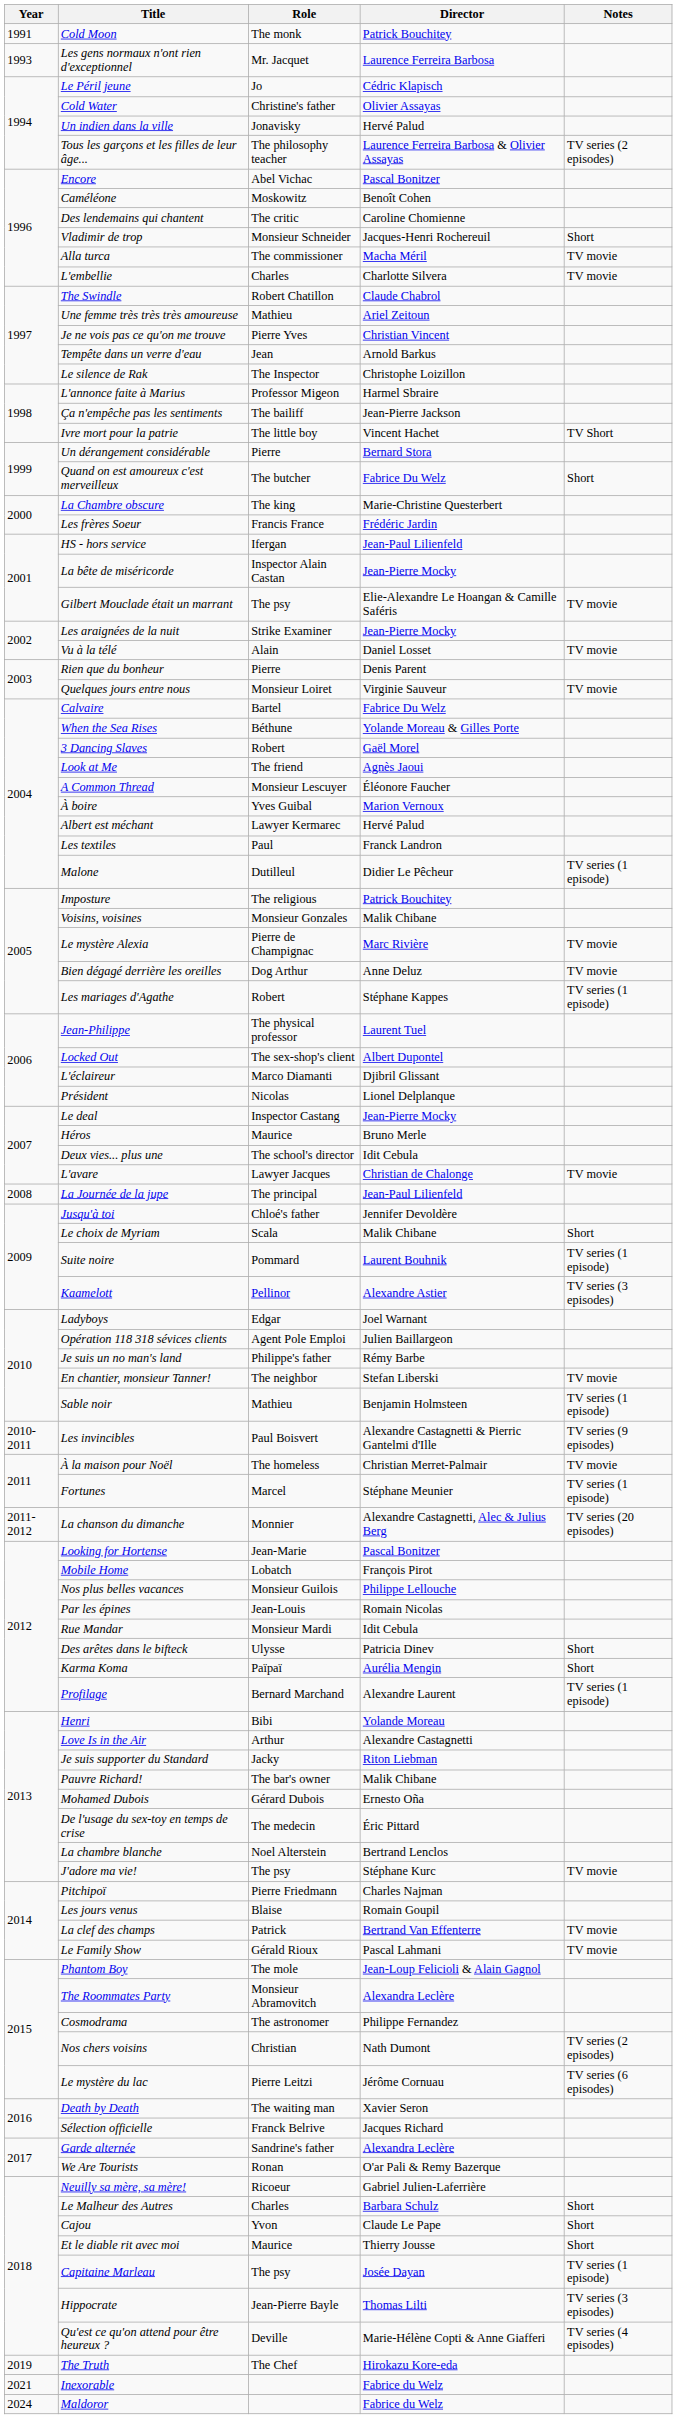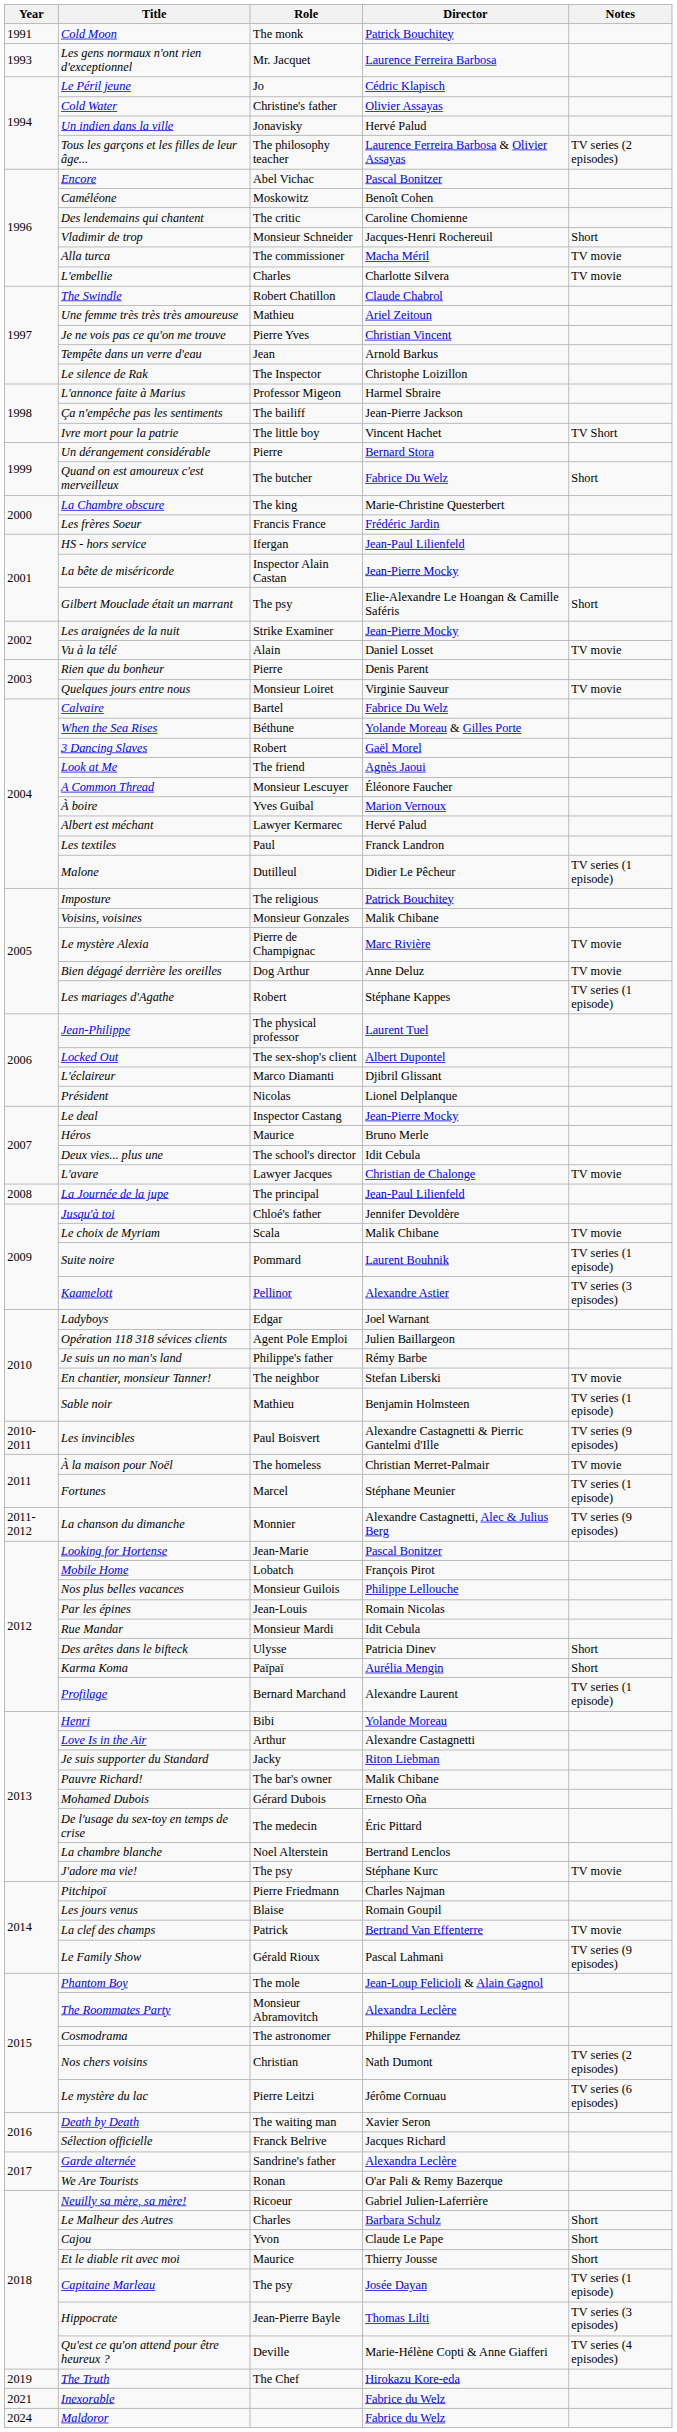Gilbert Mouclade était un marrant | Notes: TV movie -> Short
Le choix de Myriam | Notes: Short -> TV movie
La chanson du dimanche | Notes: TV series (20 episodes) -> TV series (9 episodes)
Le Family Show | Notes: TV movie -> TV series (9 episodes)
